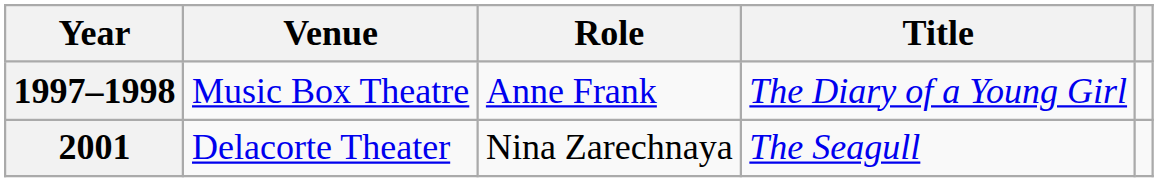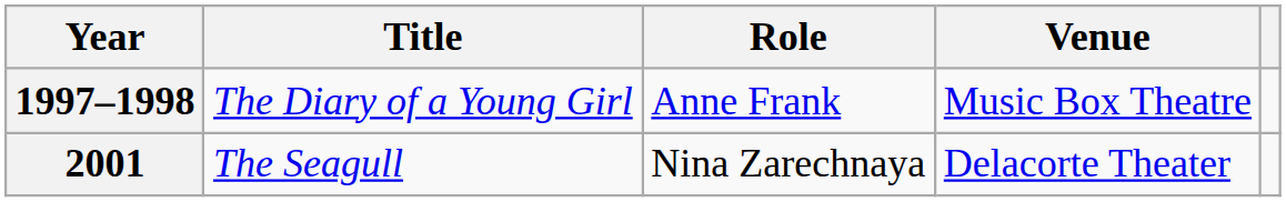columns swapped: Title <-> Venue
